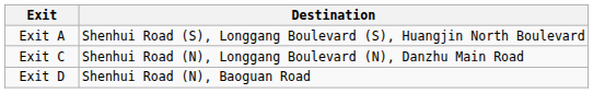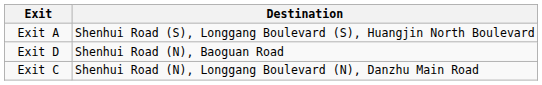rows swapped: Exit C <-> Exit D
